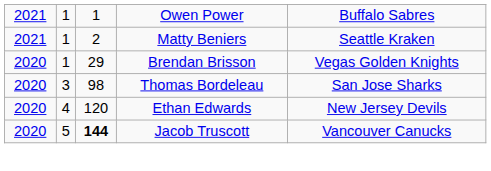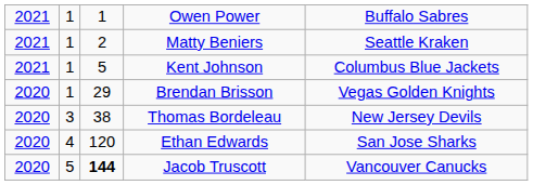+ row: 2021 | 1 | 5 | Kent Johnson | Columbus Blue Jackets
Thomas Bordeleau | column 3: 98 -> 38
Thomas Bordeleau | column 5: San Jose Sharks -> New Jersey Devils
Ethan Edwards | column 5: New Jersey Devils -> San Jose Sharks
